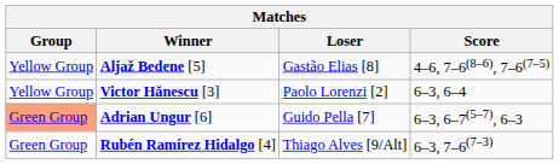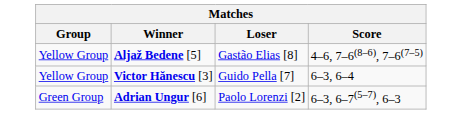Victor Hănescu [3] | Loser: Paolo Lorenzi [2] -> Guido Pella [7]
Adrian Ungur [6] | Group: lightsalmon background -> no background
Adrian Ungur [6] | Loser: Guido Pella [7] -> Paolo Lorenzi [2]
- row: Green Group | Rubén Ramírez Hidalgo [4] | Thiago Alves [9/Alt] | 6–3, 7–6(7–3)
